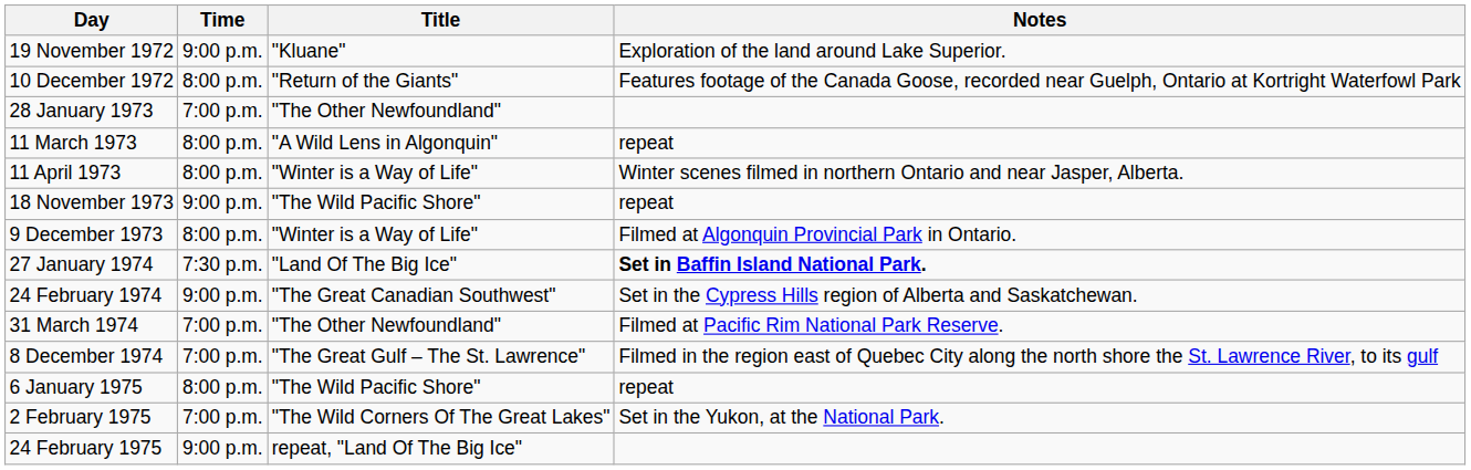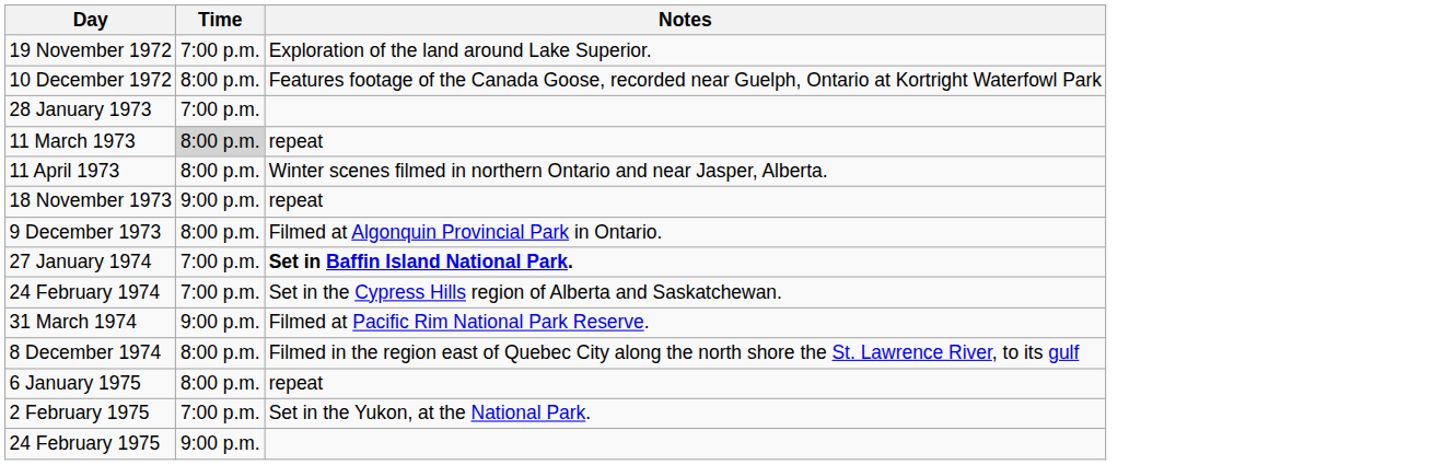- column: Title | "Kluane" | "Return of the Giants" | "The Other Newfoundland" | "A Wild Lens in Algonquin" | "Winter is a Way of Life" | "The Wild Pacific Shore" | "Winter is a Way of Life" | "Land Of The Big Ice" | "The Great Canadian Southwest" | "The Other Newfoundland" | "The Great Gulf – The St. Lawrence" | "The Wild Pacific Shore" | "The Wild Corners Of The Great Lakes" | repeat, "Land Of The Big Ice"
19 November 1972 | Time: 9:00 p.m. -> 7:00 p.m.
11 March 1973 | Time: no background -> lightgrey background
27 January 1974 | Time: 7:30 p.m. -> 7:00 p.m.
24 February 1974 | Time: 9:00 p.m. -> 7:00 p.m.
31 March 1974 | Time: 7:00 p.m. -> 9:00 p.m.
8 December 1974 | Time: 7:00 p.m. -> 8:00 p.m.
